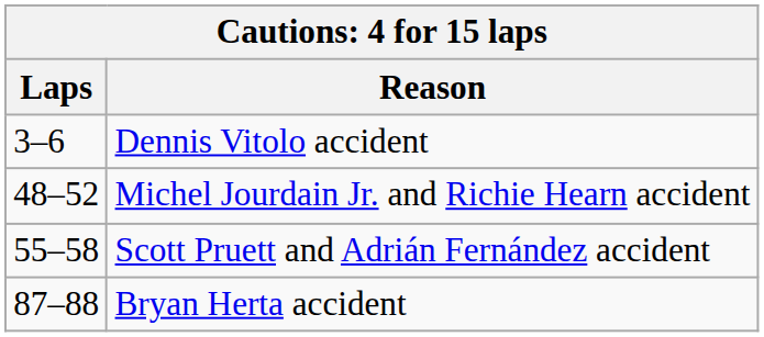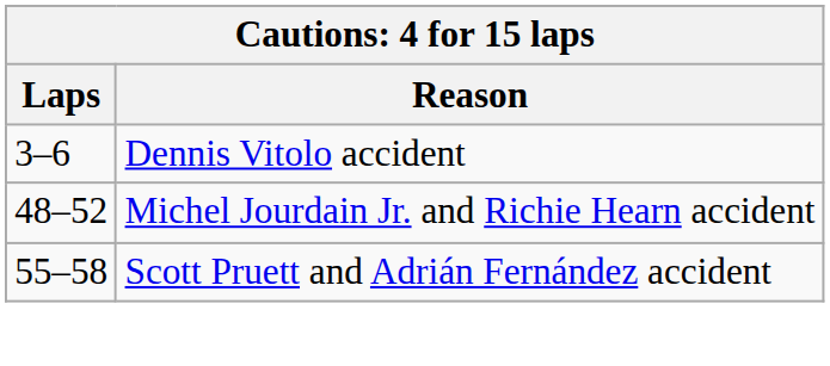- row: 87–88 | Bryan Herta accident
